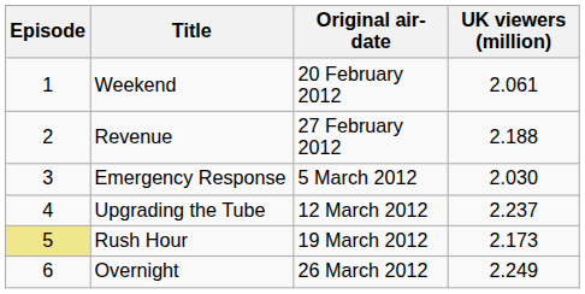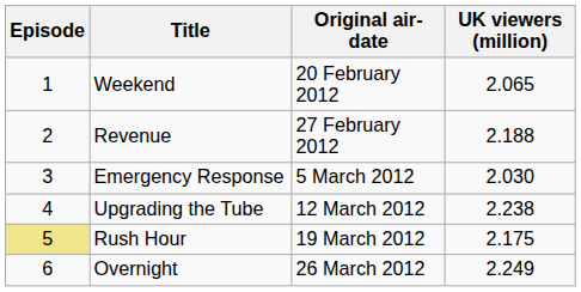Weekend | UK viewers (million): 2.061 -> 2.065
Upgrading the Tube | UK viewers (million): 2.237 -> 2.238
Rush Hour | UK viewers (million): 2.173 -> 2.175
